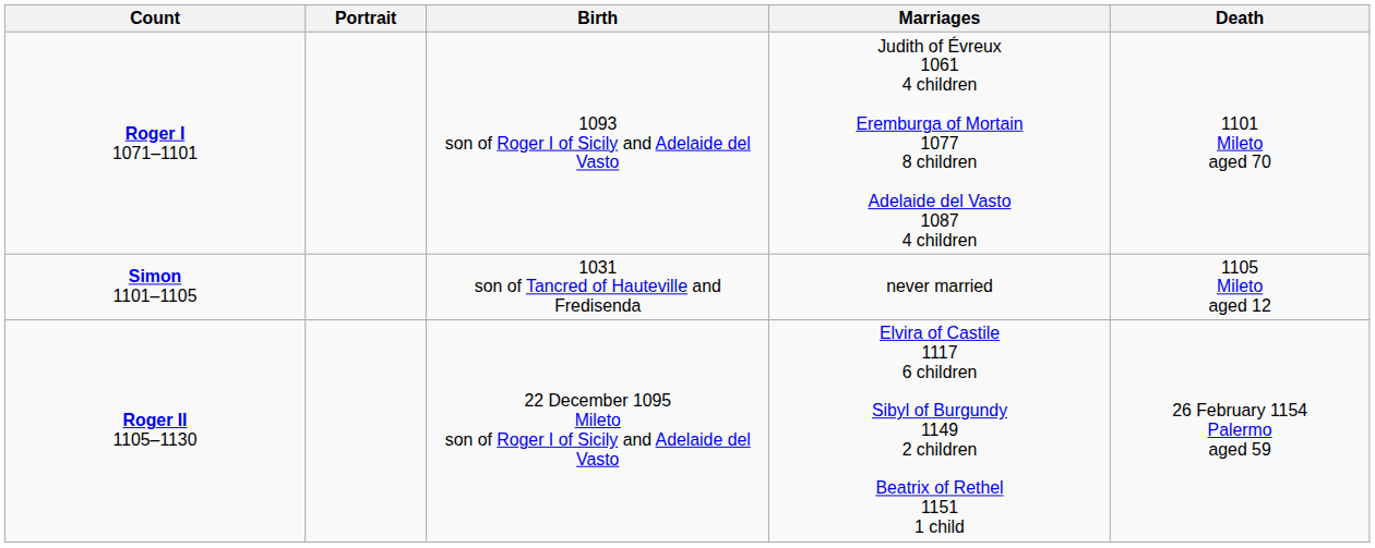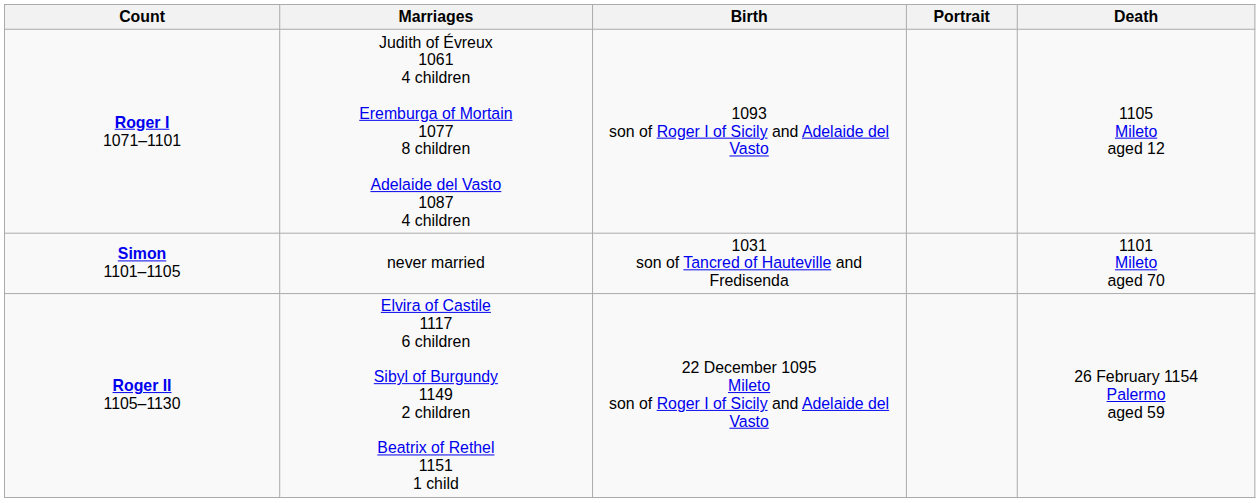columns swapped: Portrait <-> Marriages
Roger I 1071–1101 | Death: 1101 Mileto aged 70 -> 1105 Mileto aged 12
Simon 1101–1105 | Death: 1105 Mileto aged 12 -> 1101 Mileto aged 70
